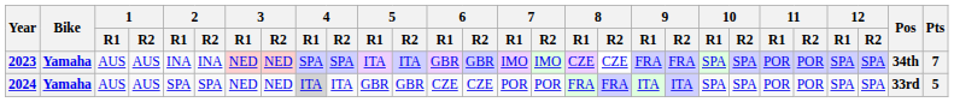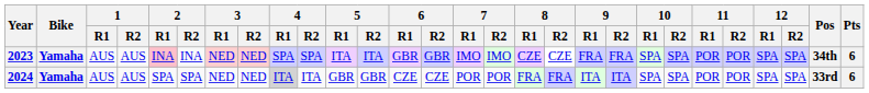2023 | 2 / R1: no background -> pink background
2023 | Pts: 7 -> 6
2024 | Pts: 5 -> 6
